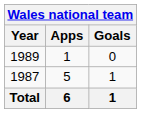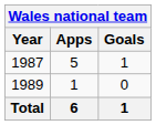rows swapped: 1987 <-> 1989
